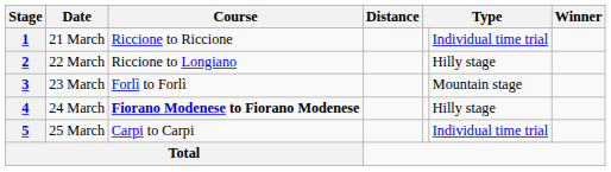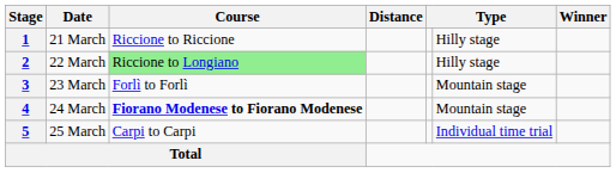1 | column 6: Individual time trial -> Hilly stage
2 | Course: no background -> lightgreen background
4 | column 6: Hilly stage -> Mountain stage
